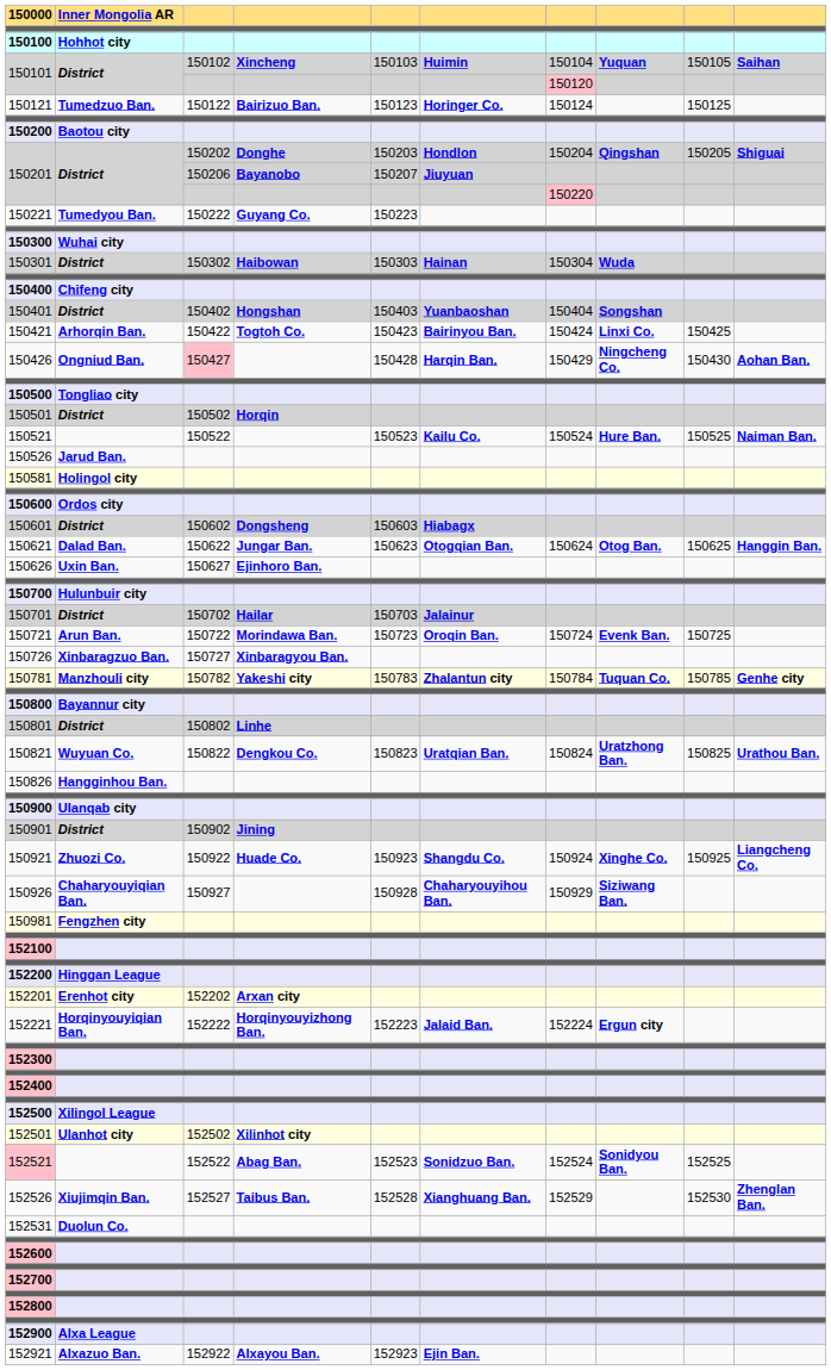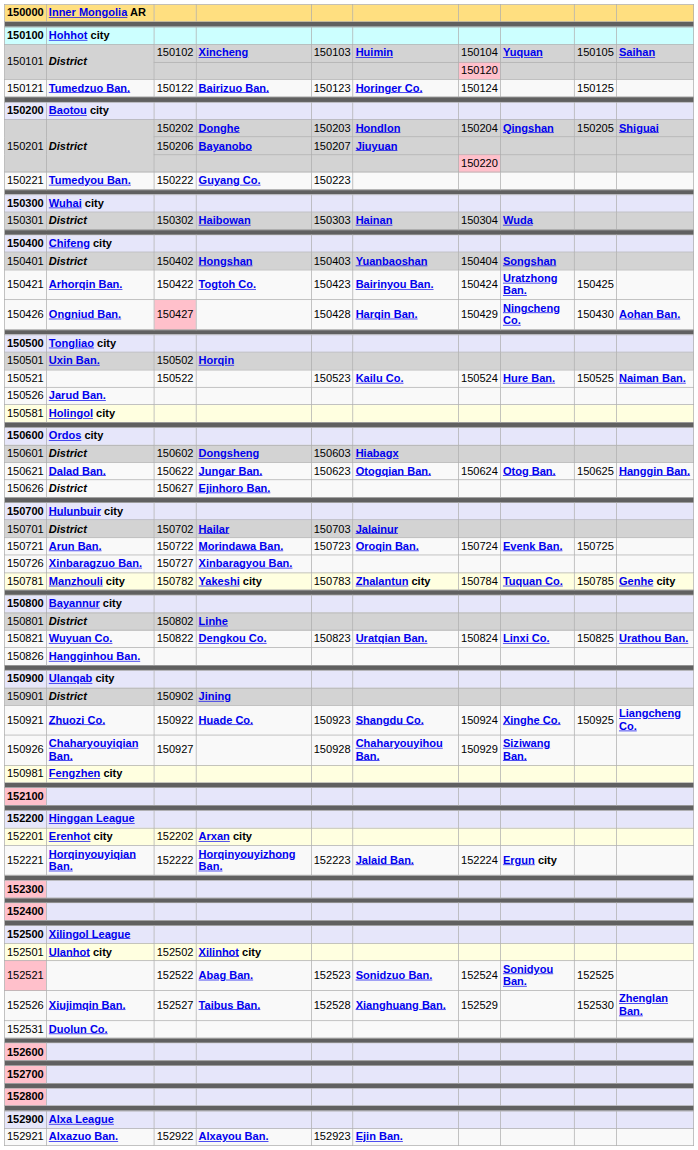150421 | column 8: Linxi Co. -> Uratzhong Ban.
150501 | column 2: District -> Uxin Ban.
150626 | column 2: Uxin Ban. -> District
150821 | column 8: Uratzhong Ban. -> Linxi Co.
